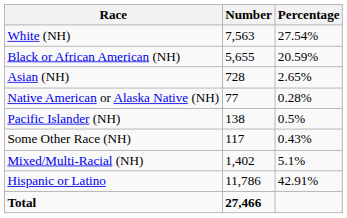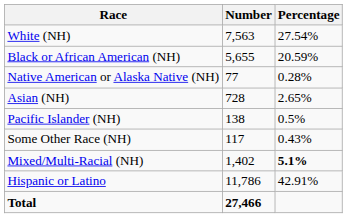rows swapped: Native American or Alaska Native (NH) <-> Asian (NH)
Mixed/Multi-Racial (NH) | Percentage: normal -> bold
